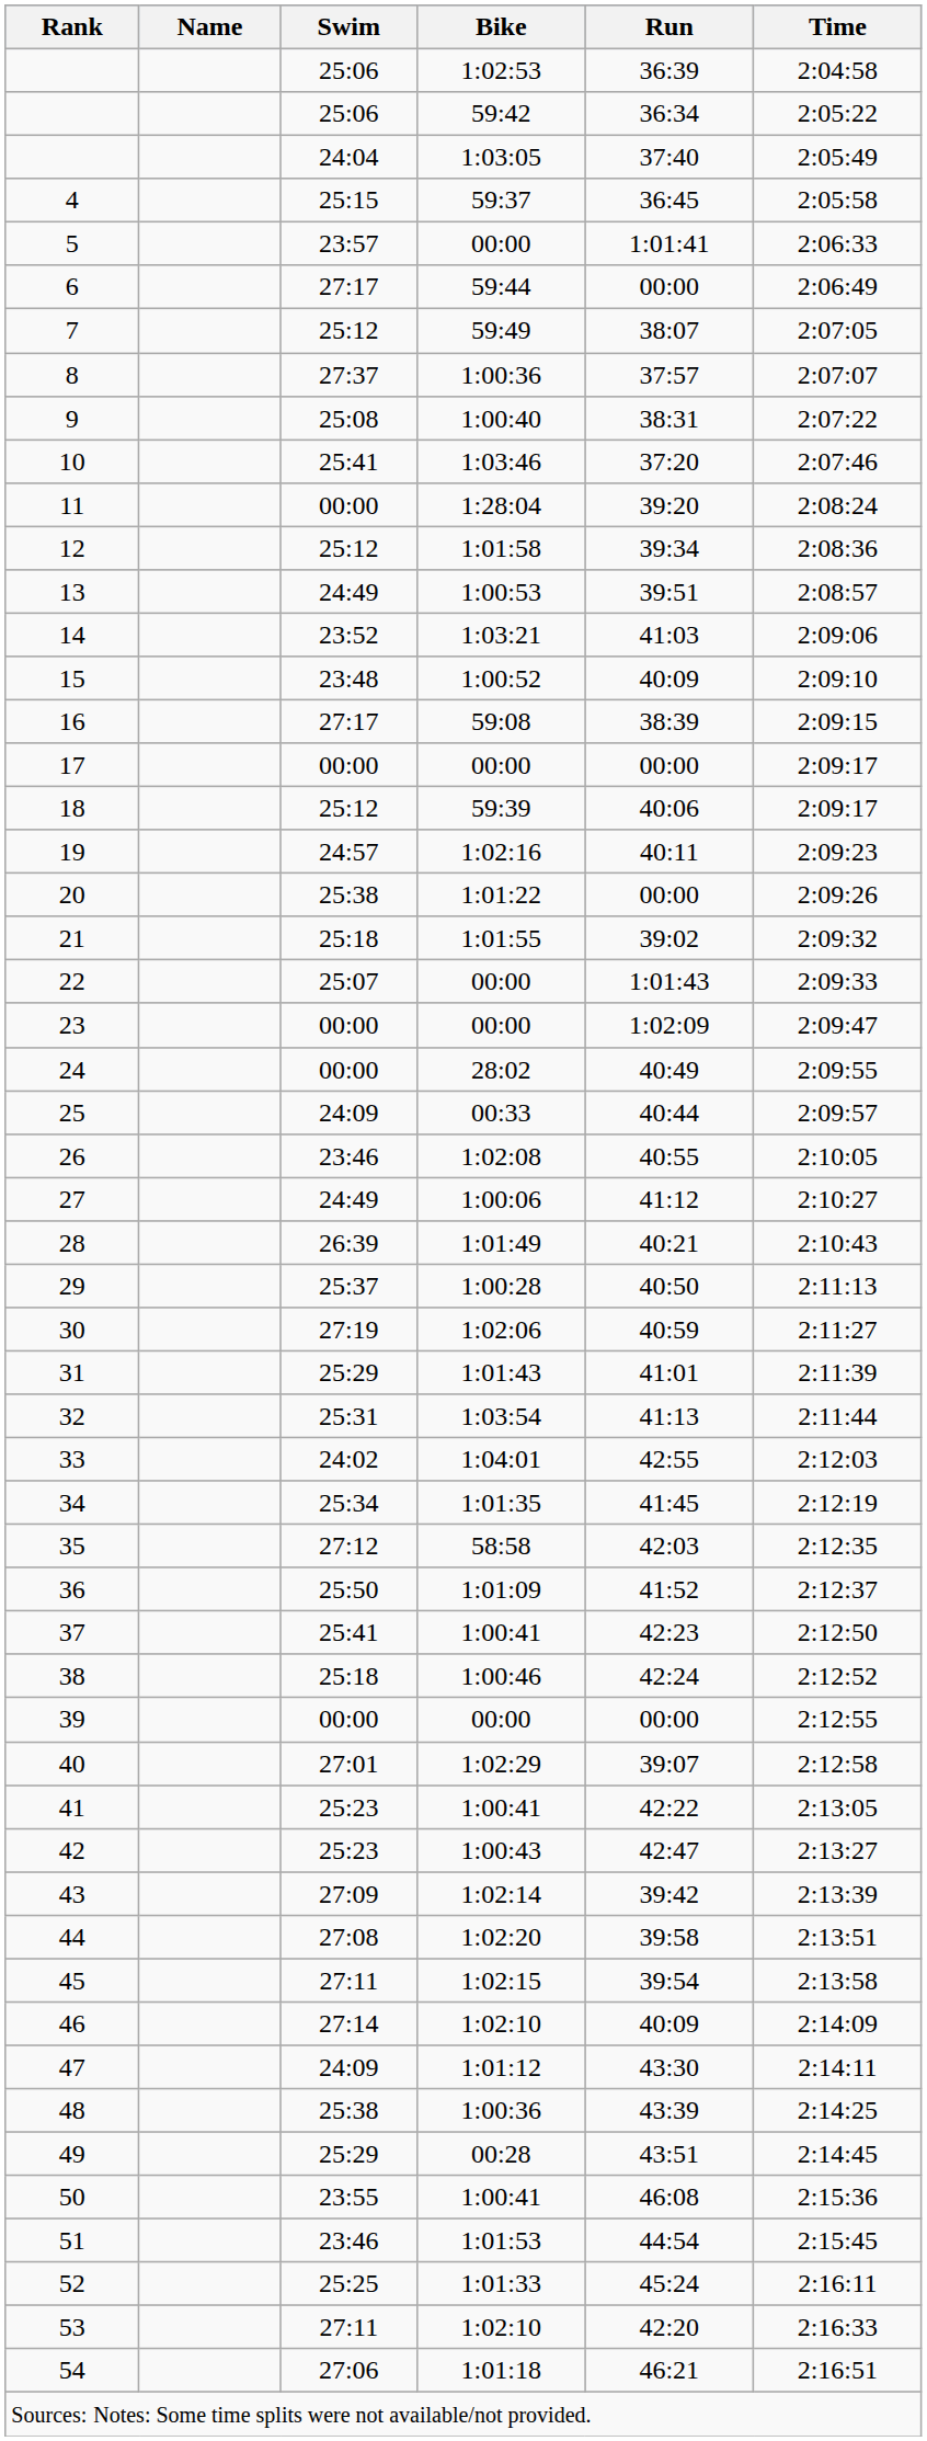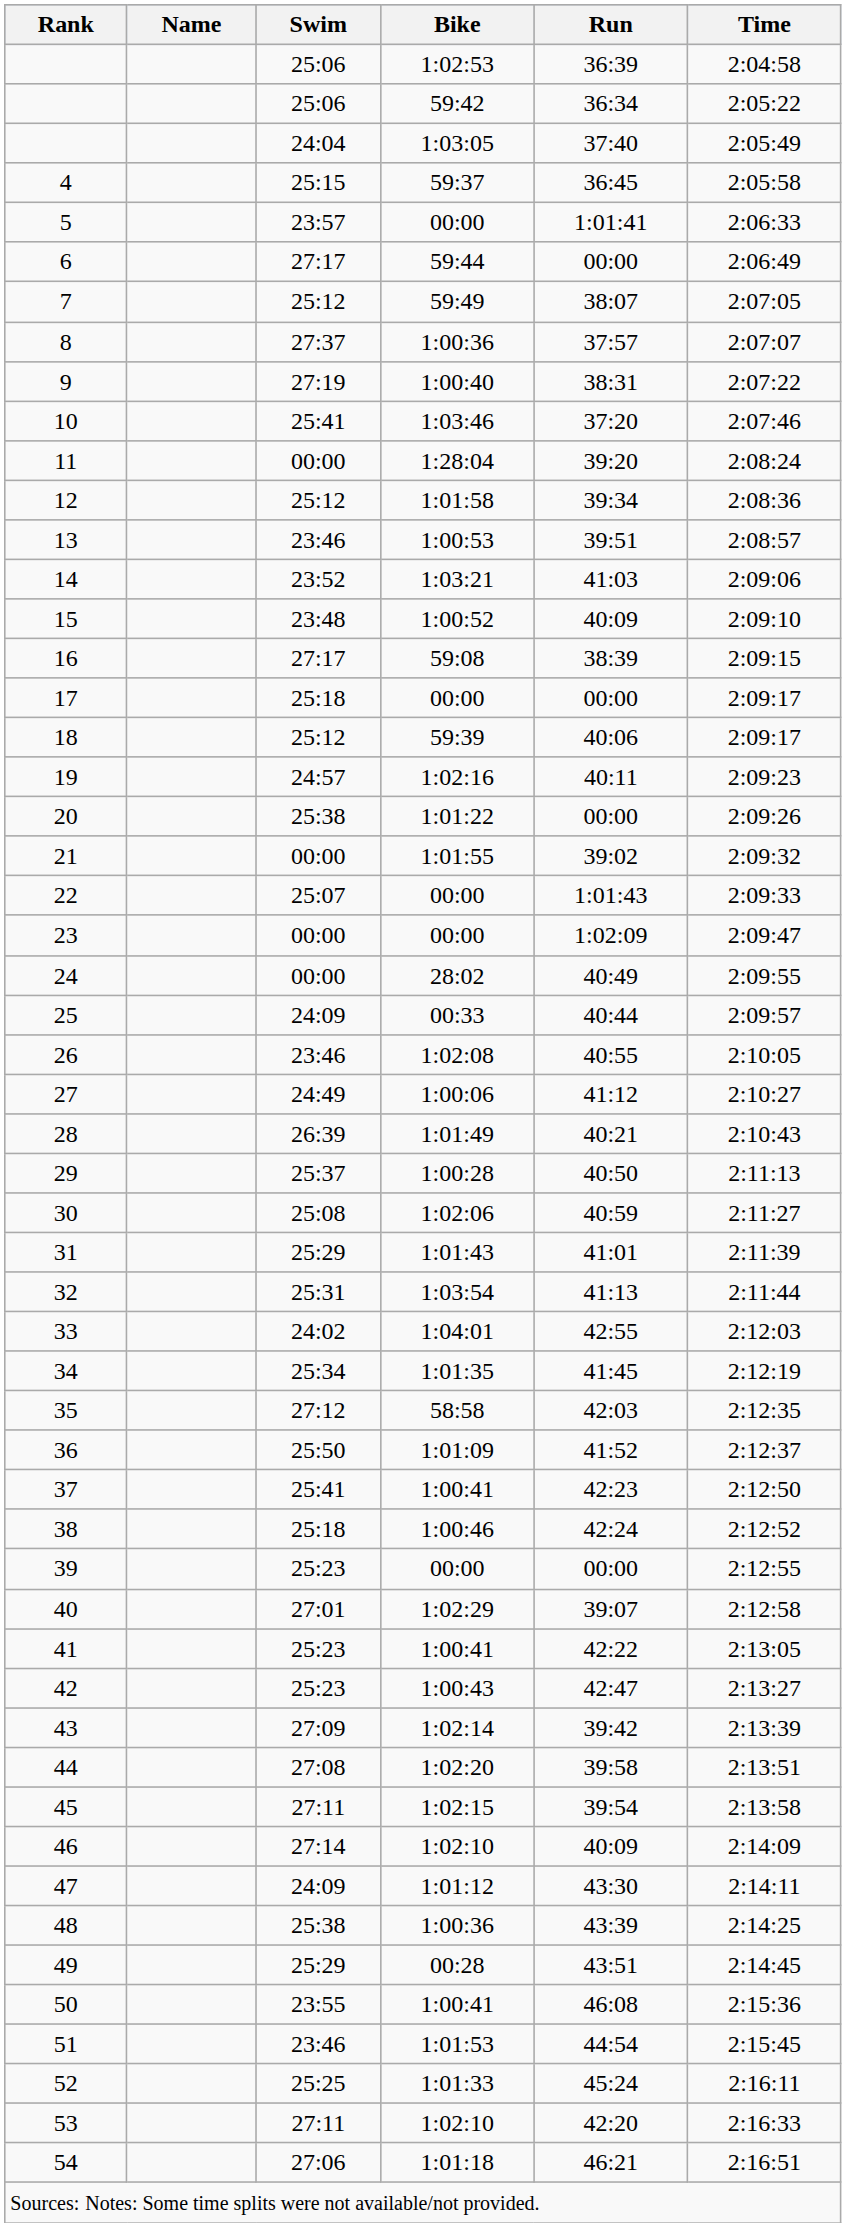9 | Swim: 25:08 -> 27:19
13 | Swim: 24:49 -> 23:46
17 | Swim: 00:00 -> 25:18
21 | Swim: 25:18 -> 00:00
30 | Swim: 27:19 -> 25:08
39 | Swim: 00:00 -> 25:23
